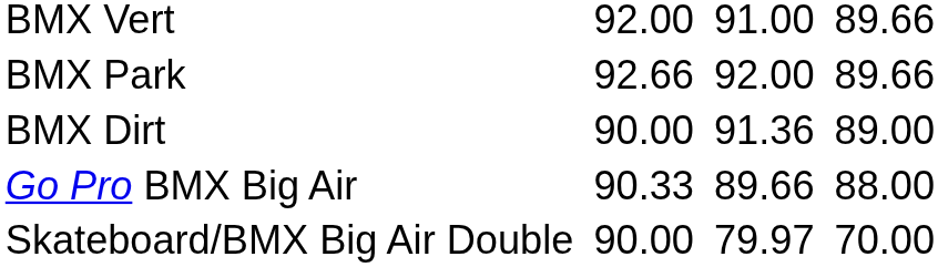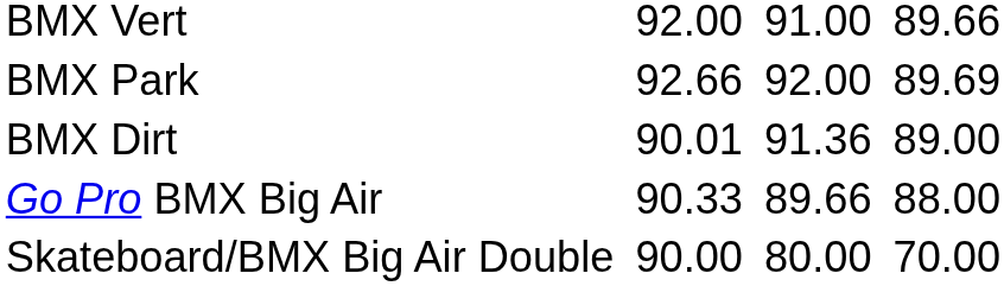BMX Park | column 7: 89.66 -> 89.69
BMX Dirt | column 3: 90.00 -> 90.01
Skateboard/BMX Big Air Double | column 5: 79.97 -> 80.00
